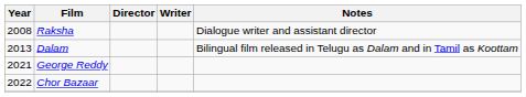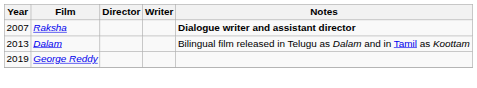Raksha | Year: 2008 -> 2007
Raksha | Notes: normal -> bold
George Reddy | Year: 2021 -> 2019
- row: 2022 | Chor Bazaar
